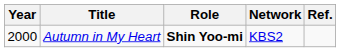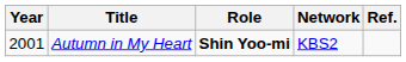Autumn in My Heart | Year: 2000 -> 2001
